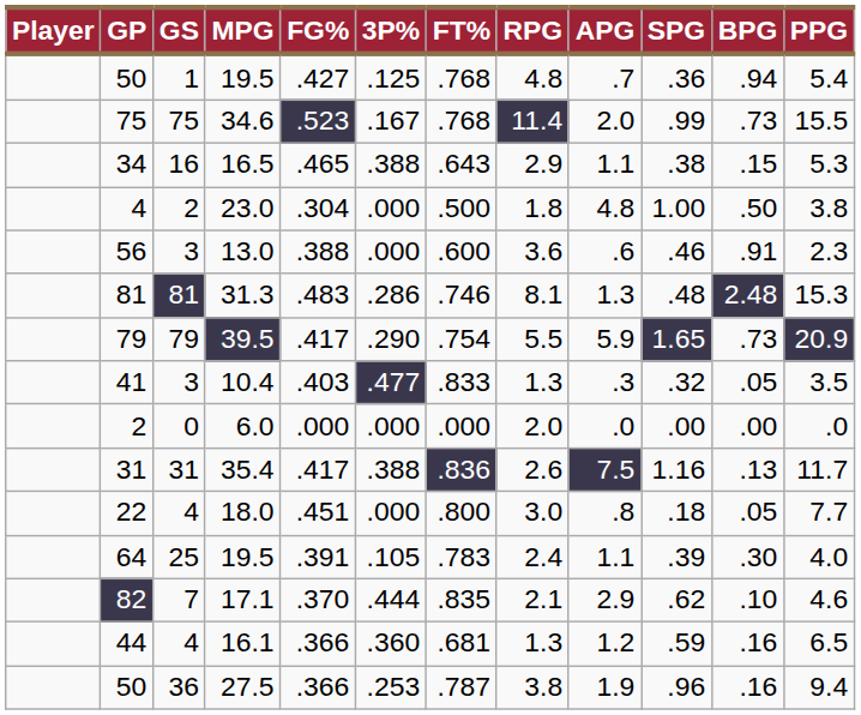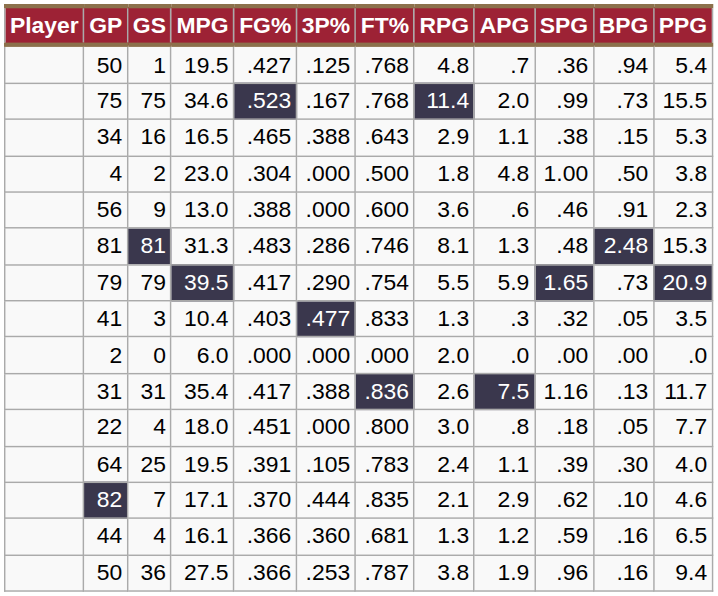56 | GS: 3 -> 9
